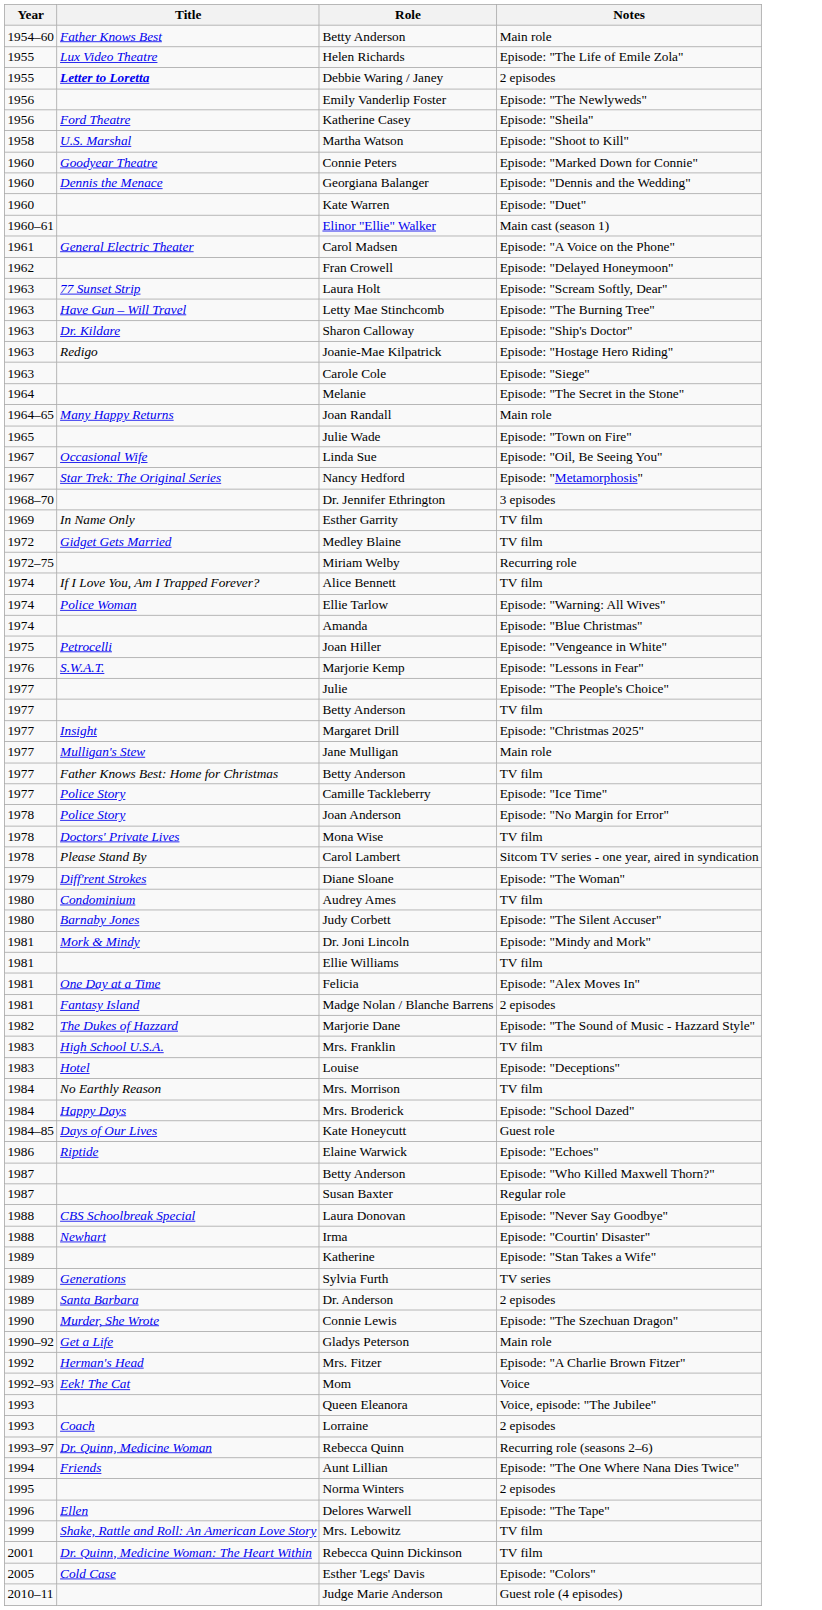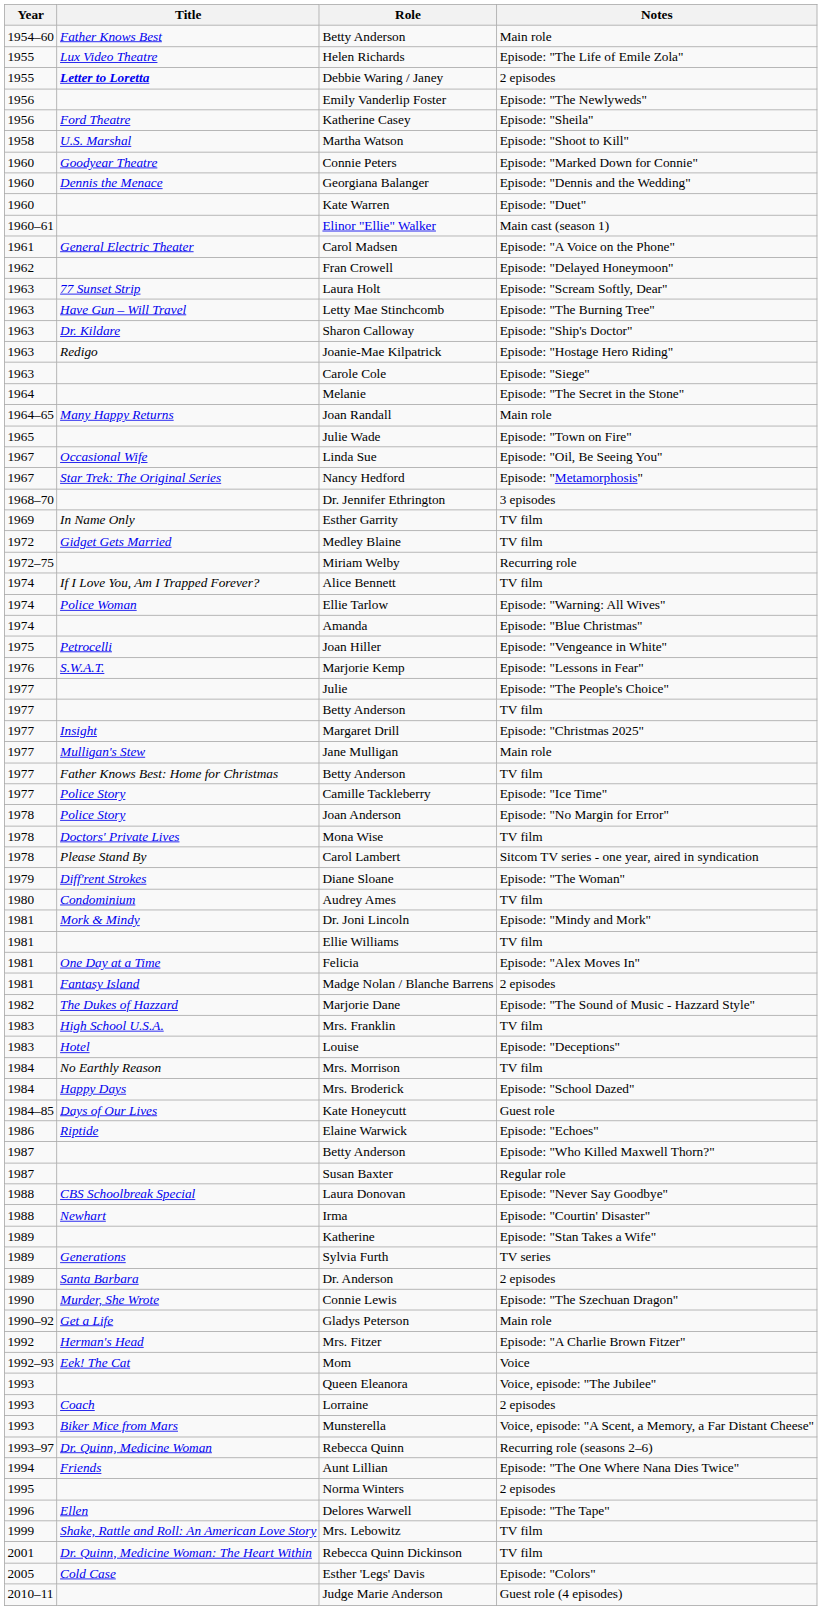- row: 1980 | Barnaby Jones | Judy Corbett | Episode: "The Silent Accuser"
+ row: 1993 | Biker Mice from Mars | Munsterella | Voice, episode: "A Scent, a Memory, a Far Distant Cheese"
